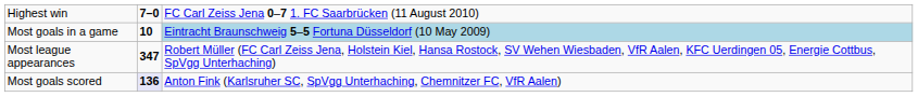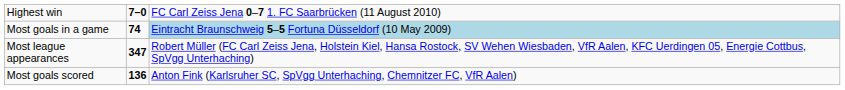Most goals in a game | column 2: 10 -> 74
Most goals scored | column 2: lavender background -> no background
